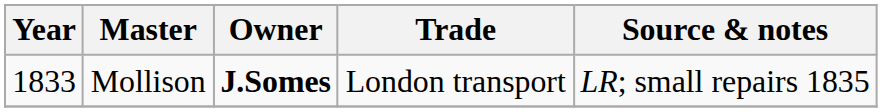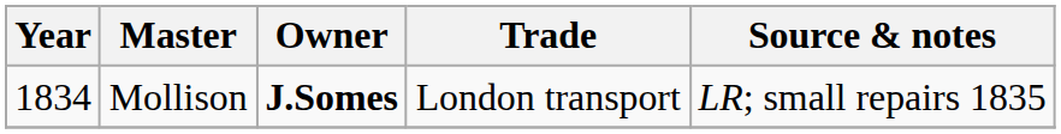Mollison | Year: 1833 -> 1834
